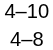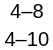rows swapped: 4–8 <-> 4–10
